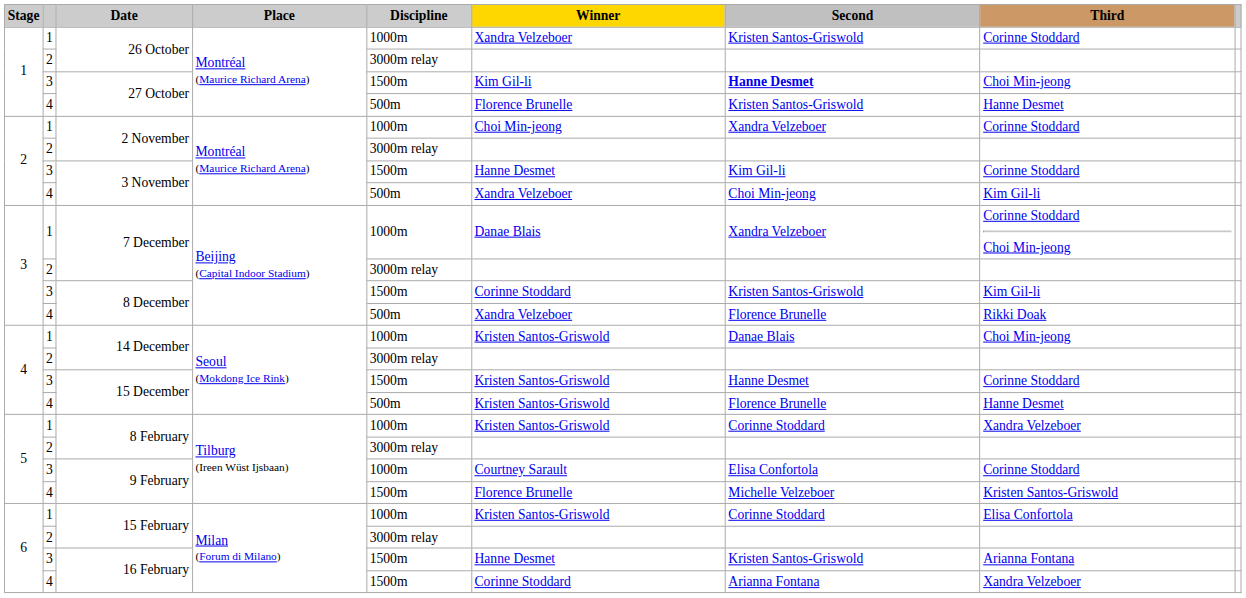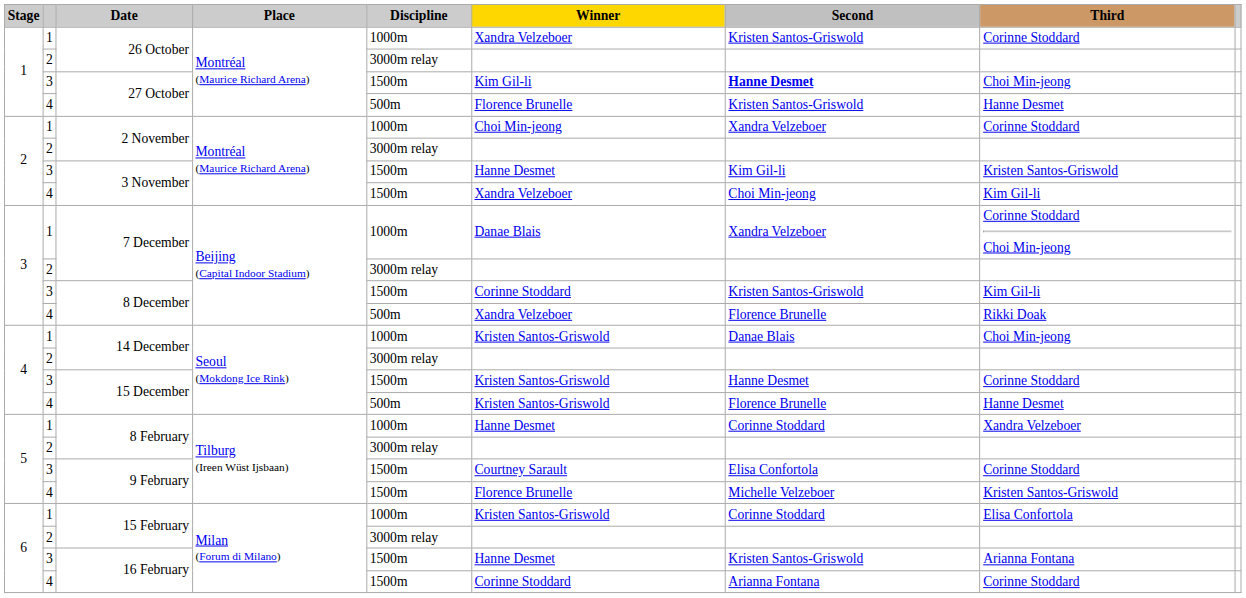3 / 3 November | Third: Corinne Stoddard -> Kristen Santos-Griswold
4 / 3 November | Discipline: 500m -> 1500m
1 / 8 February | Winner: Kristen Santos-Griswold -> Hanne Desmet
3 / 9 February | Discipline: 1000m -> 1500m
4 / 16 February | Third: Xandra Velzeboer -> Corinne Stoddard
